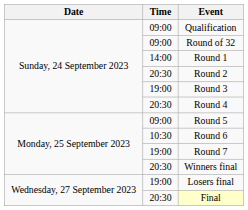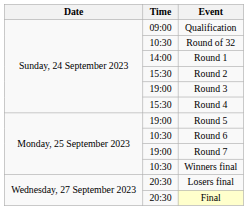Round of 32 | Time: 09:00 -> 10:30
Round 2 | Time: 20:30 -> 15:30
Round 4 | Time: 20:30 -> 15:30
Round 5 | Time: 09:00 -> 19:00
Winners final | Time: 20:30 -> 10:30
Losers final | Time: 19:00 -> 20:30
